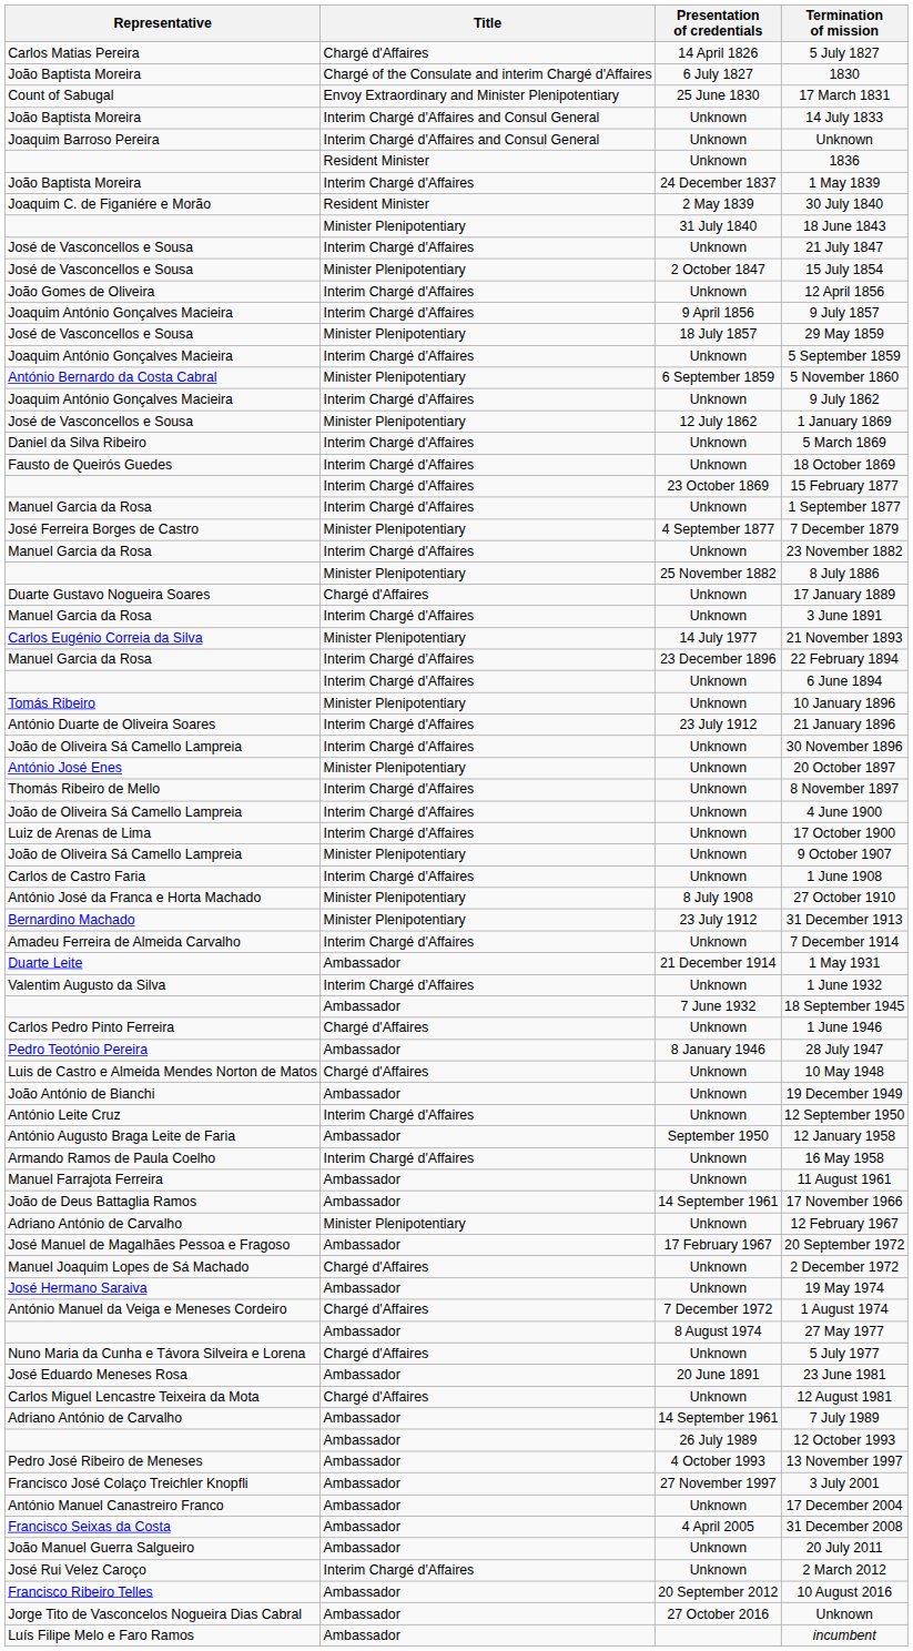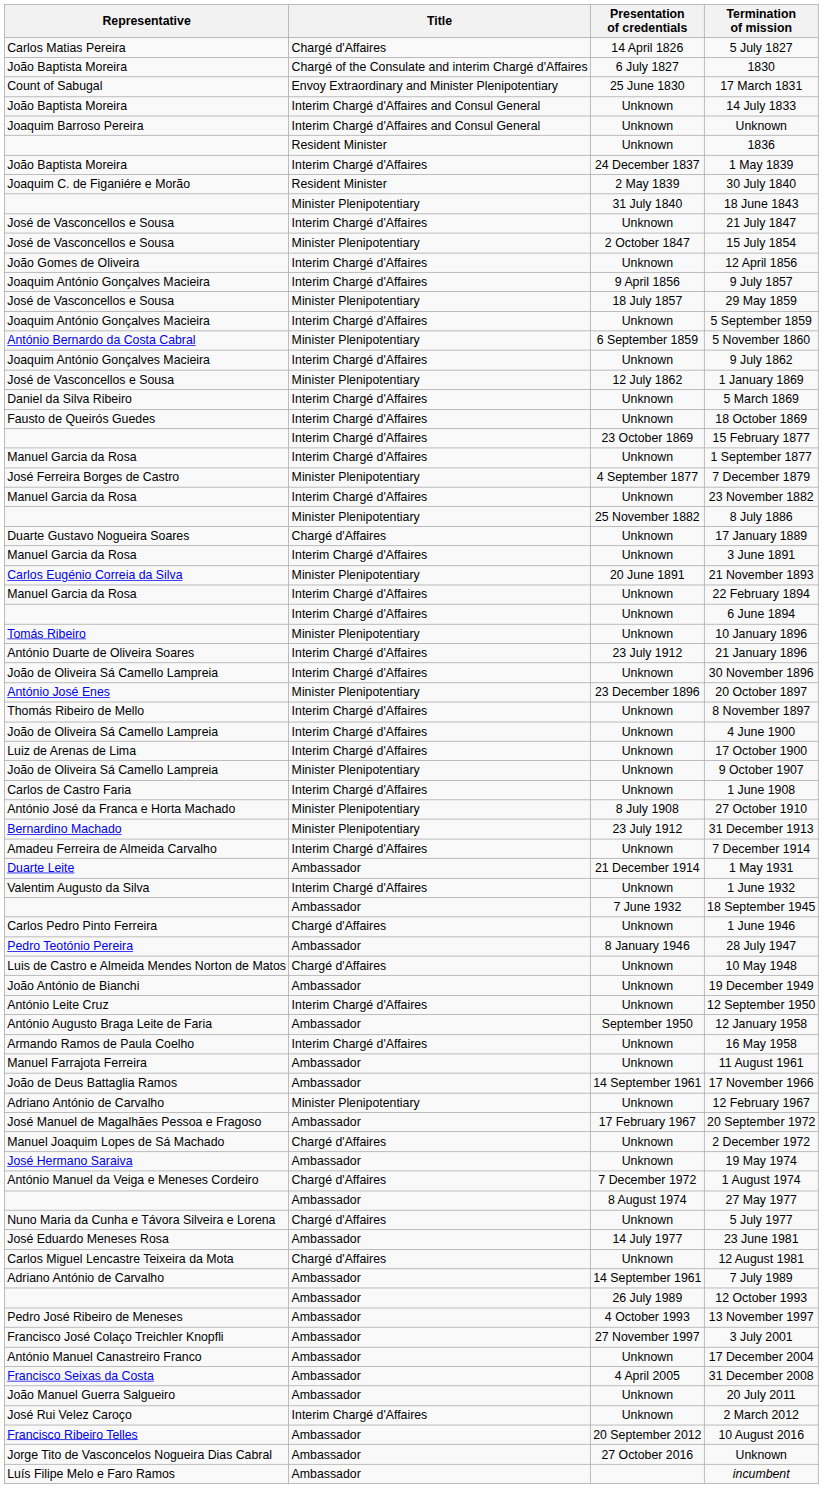21 November 1893 | Presentation of credentials: 14 July 1977 -> 20 June 1891
22 February 1894 | Presentation of credentials: 23 December 1896 -> Unknown
20 October 1897 | Presentation of credentials: Unknown -> 23 December 1896
23 June 1981 | Presentation of credentials: 20 June 1891 -> 14 July 1977
